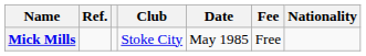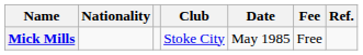columns swapped: Nationality <-> Ref.
